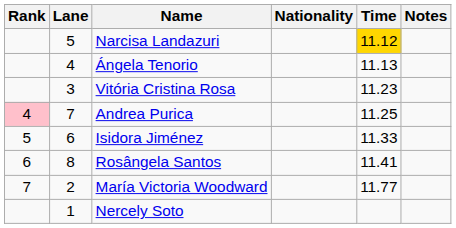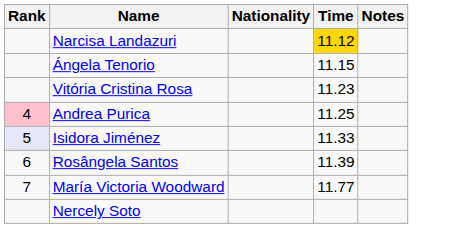- column: Lane | 5 | 4 | 3 | 7 | 6 | 8 | 2 | 1
Ángela Tenorio | Time: 11.13 -> 11.15
Isidora Jiménez | Rank: no background -> lavender background
Rosângela Santos | Time: 11.41 -> 11.39
